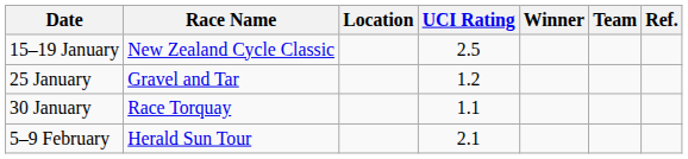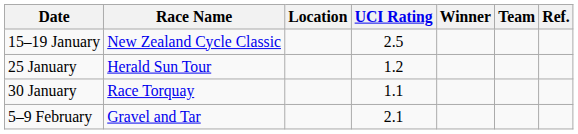25 January | Race Name: Gravel and Tar -> Herald Sun Tour
5–9 February | Race Name: Herald Sun Tour -> Gravel and Tar
